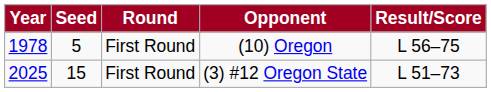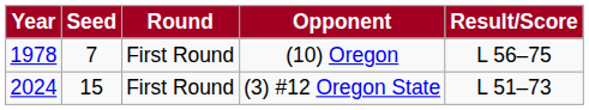(10) Oregon | Seed: 5 -> 7
(3) #12 Oregon State | Year: 2025 -> 2024
